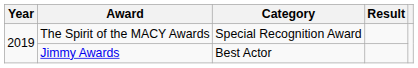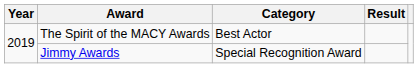The Spirit of the MACY Awards | Category: Special Recognition Award -> Best Actor
Jimmy Awards | Category: Best Actor -> Special Recognition Award
